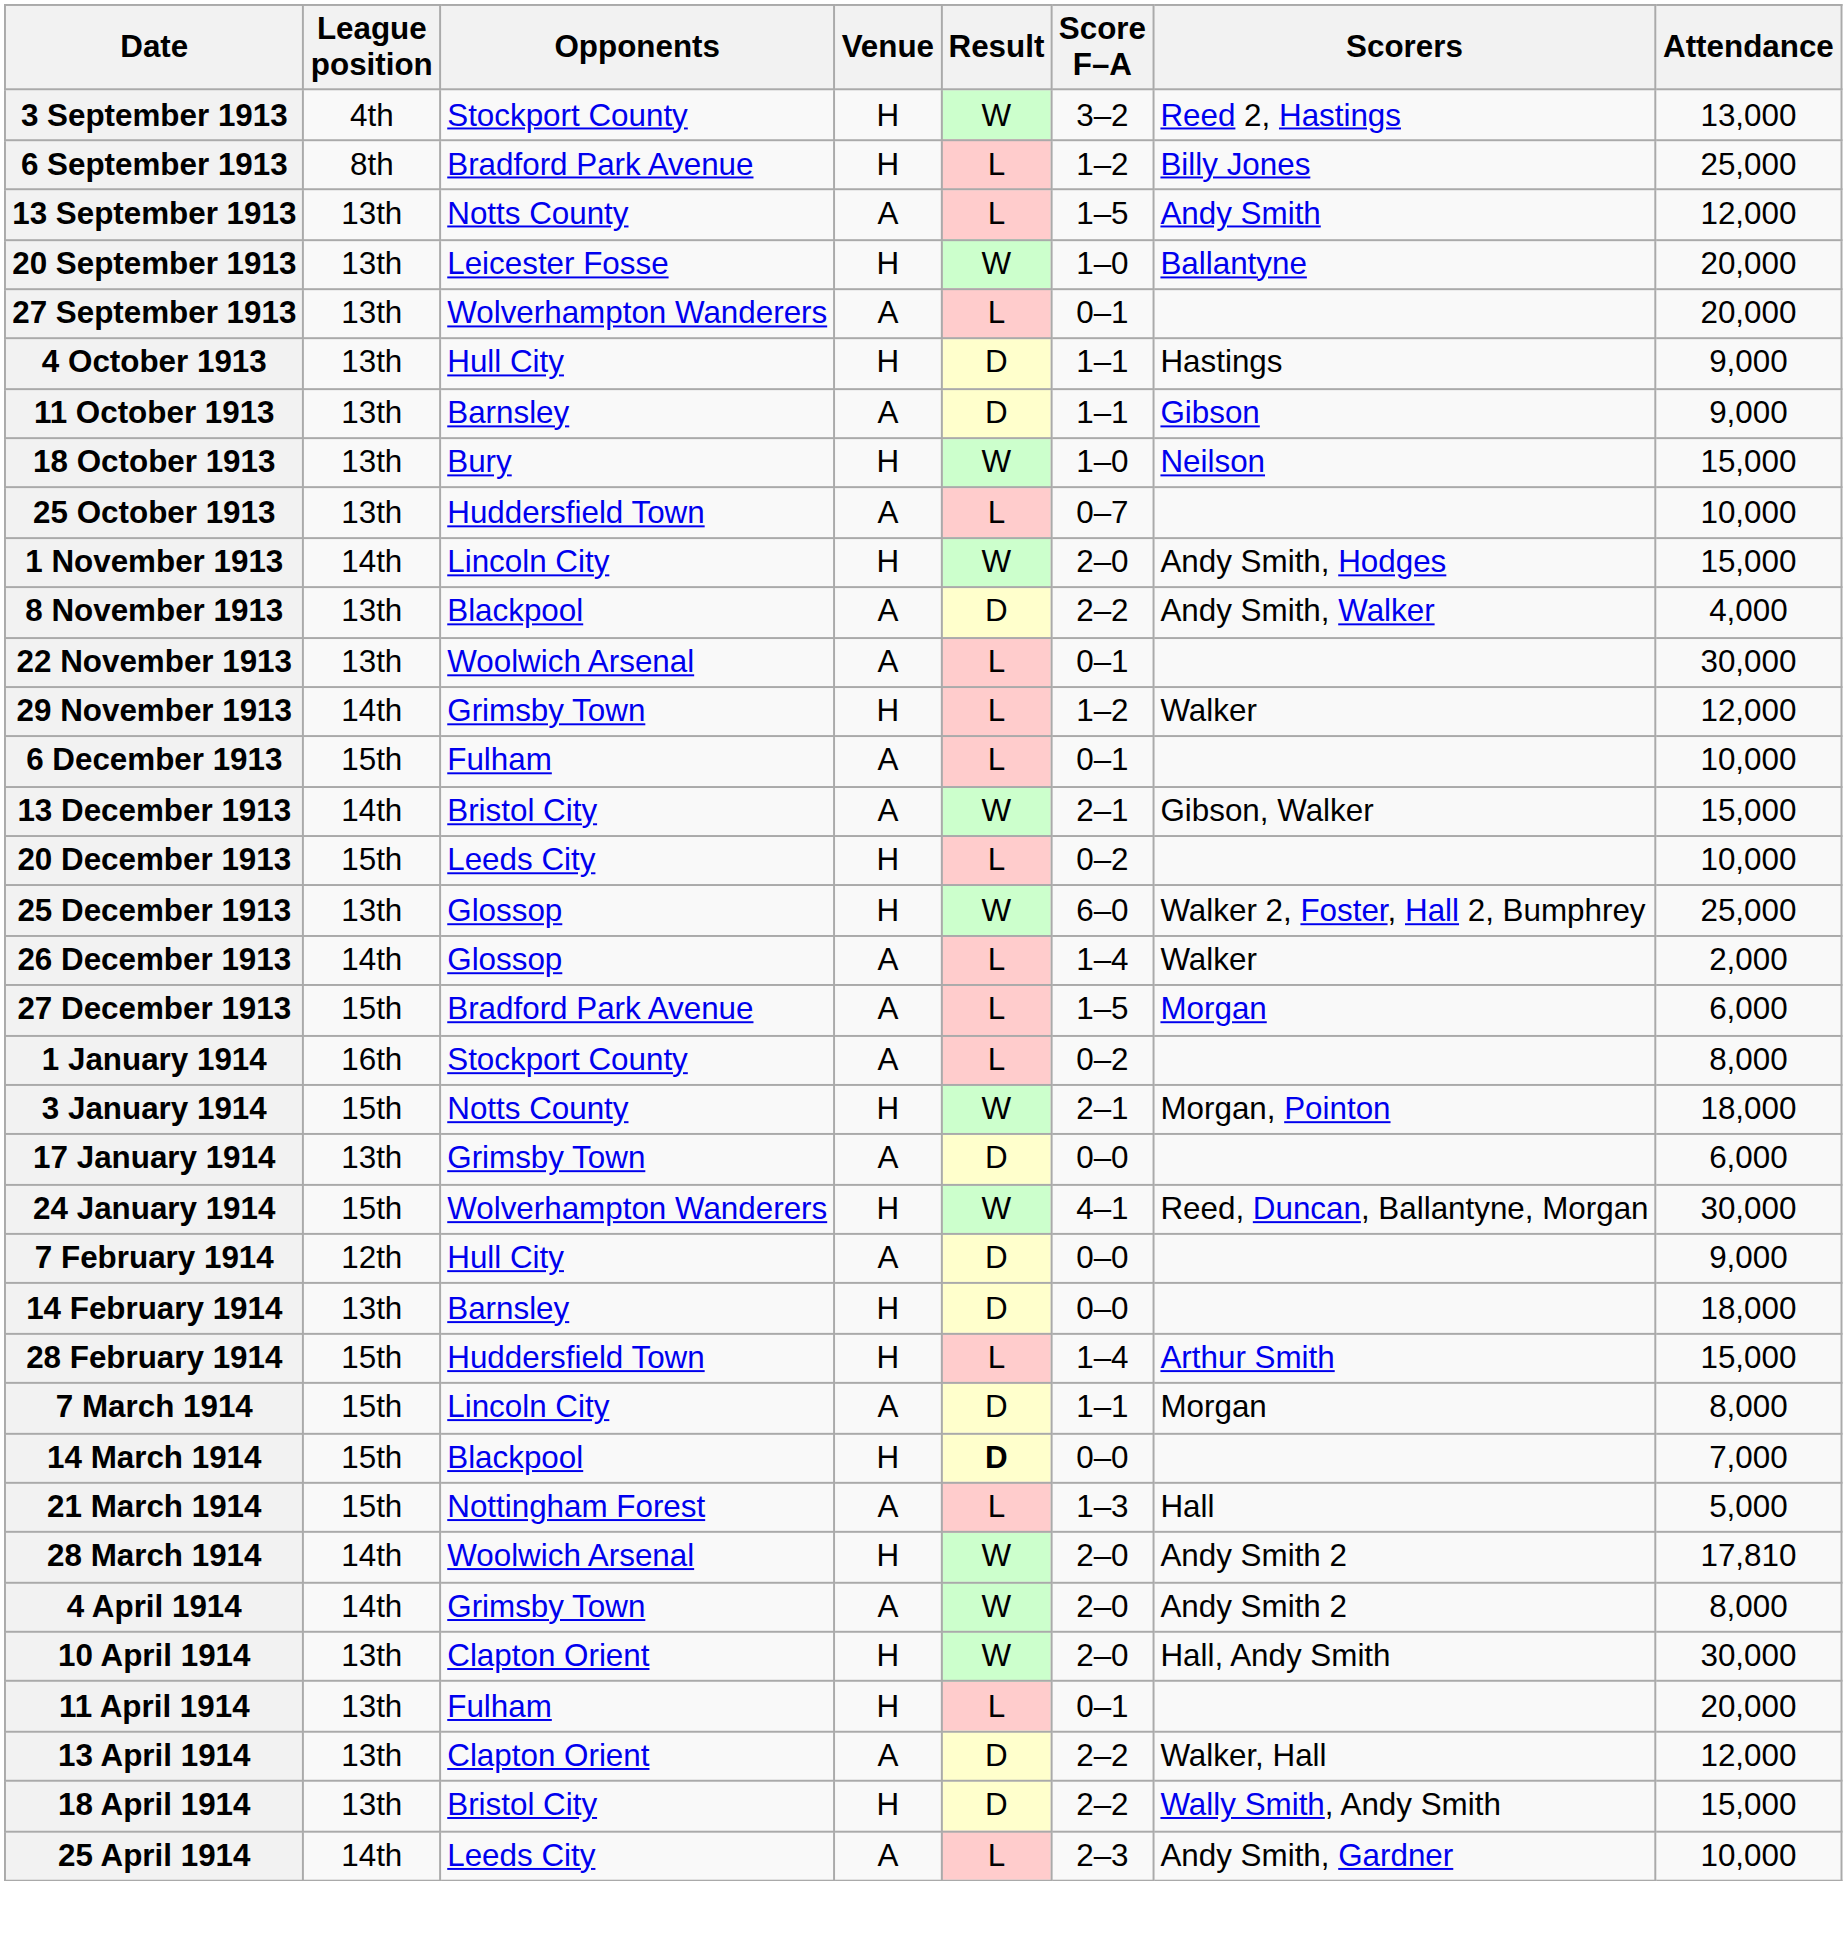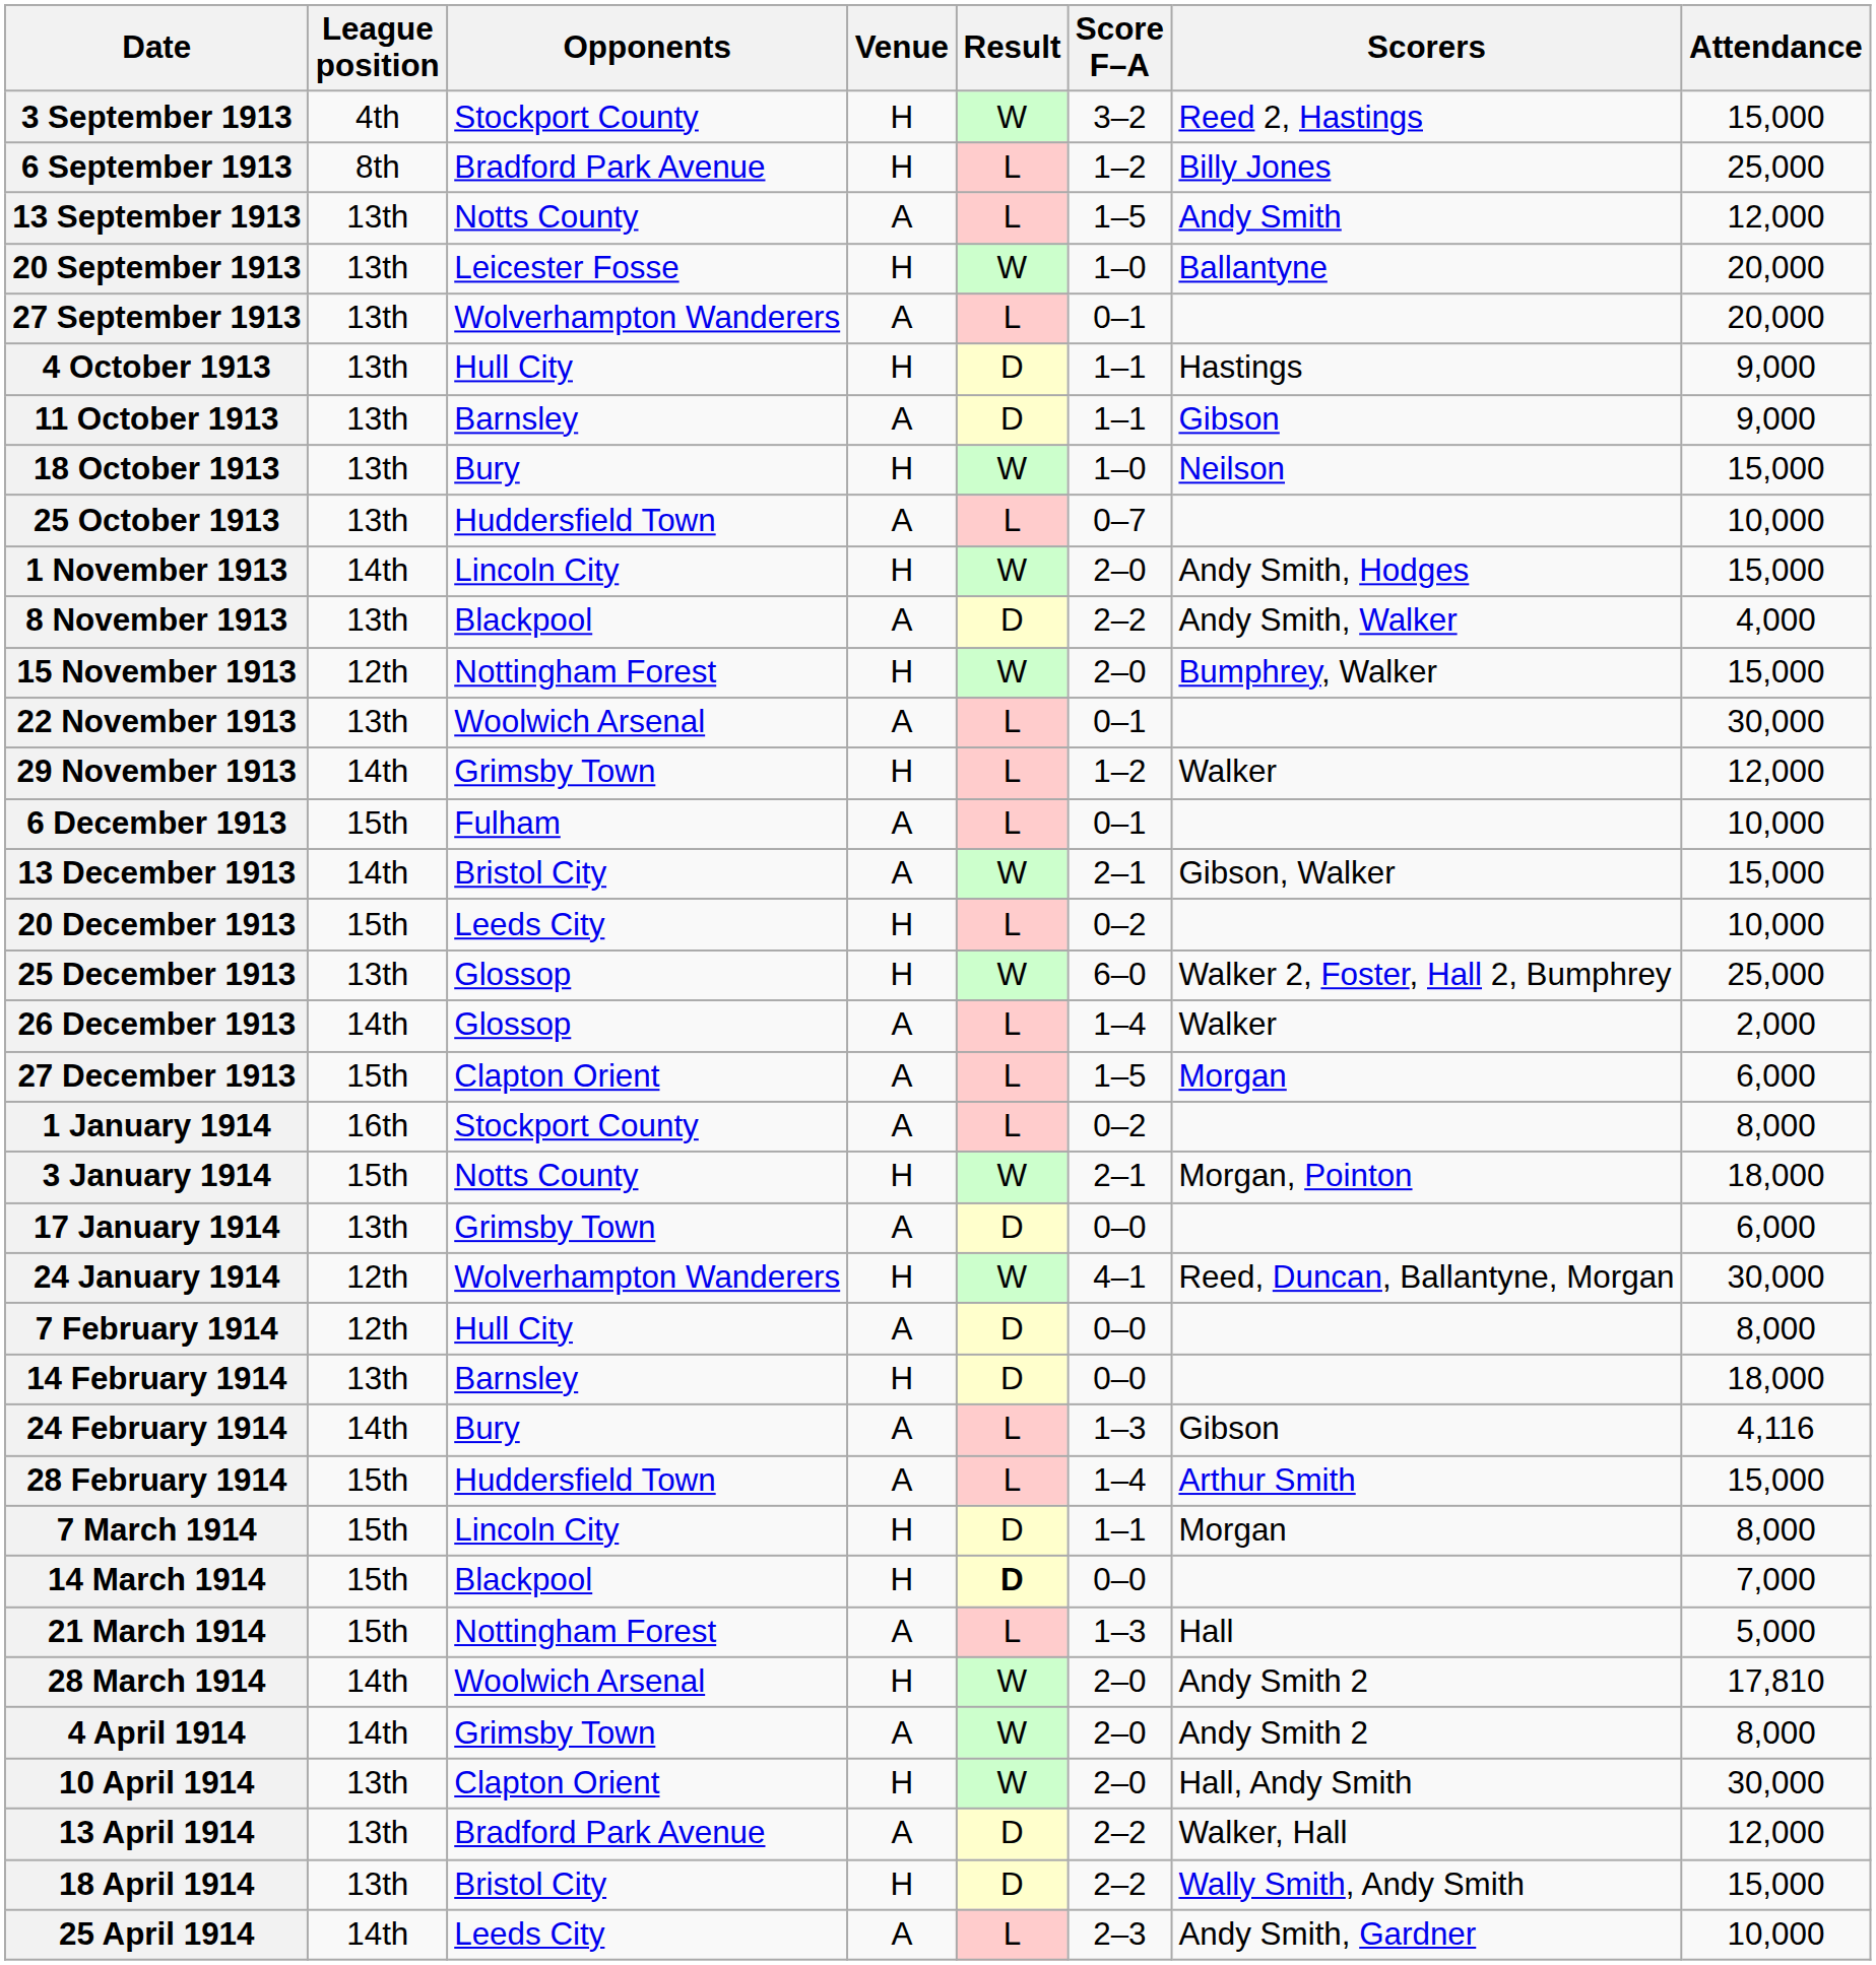3 September 1913 | Attendance: 13,000 -> 15,000
+ row: 15 November 1913 | 12th | Nottingham Forest | H | W | 2–0 | Bumphrey, Walker | 15,000
27 December 1913 | Opponents: Bradford Park Avenue -> Clapton Orient
24 January 1914 | League position: 15th -> 12th
7 February 1914 | Attendance: 9,000 -> 8,000
+ row: 24 February 1914 | 14th | Bury | A | L | 1–3 | Gibson | 4,116
28 February 1914 | Venue: H -> A
7 March 1914 | Venue: A -> H
- row: 11 April 1914 | 13th | Fulham | H | L | 0–1 | 20,000
13 April 1914 | Opponents: Clapton Orient -> Bradford Park Avenue
